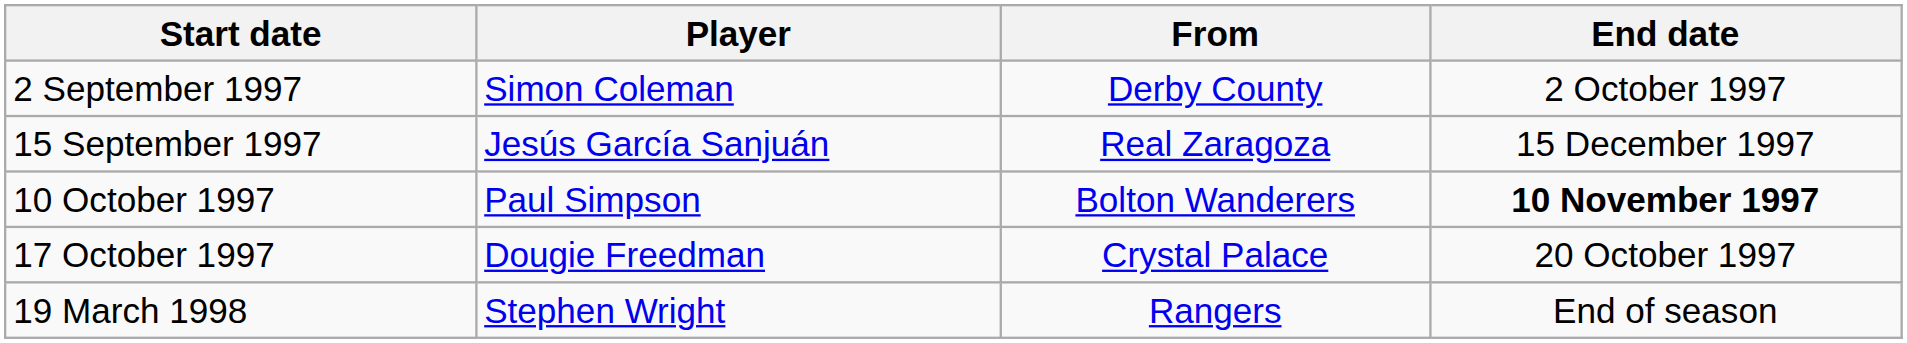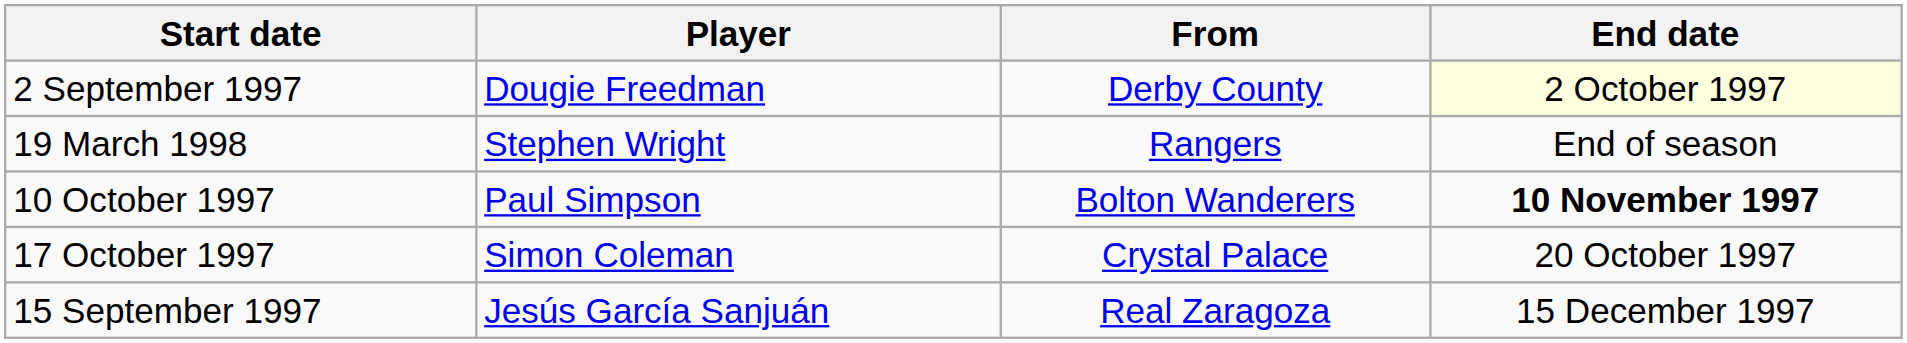2 September 1997 | Player: Simon Coleman -> Dougie Freedman
2 September 1997 | End date: no background -> lightyellow background
rows swapped: 15 September 1997 <-> 19 March 1998
17 October 1997 | Player: Dougie Freedman -> Simon Coleman
